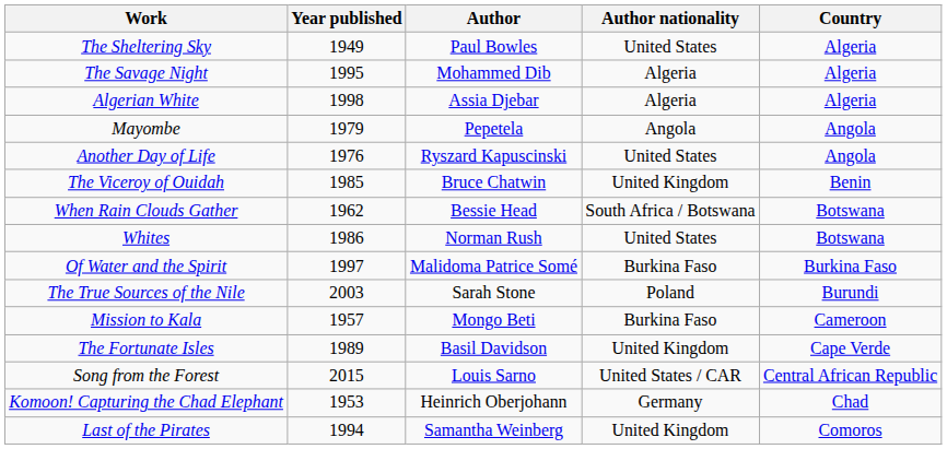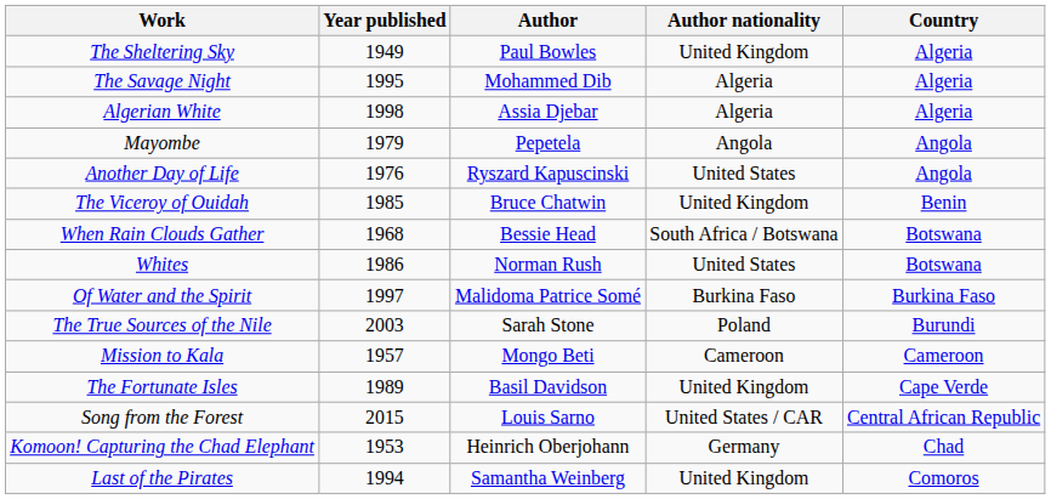The Sheltering Sky | Author nationality: United States -> United Kingdom
When Rain Clouds Gather | Year published: 1962 -> 1968
Mission to Kala | Author nationality: Burkina Faso -> Cameroon
